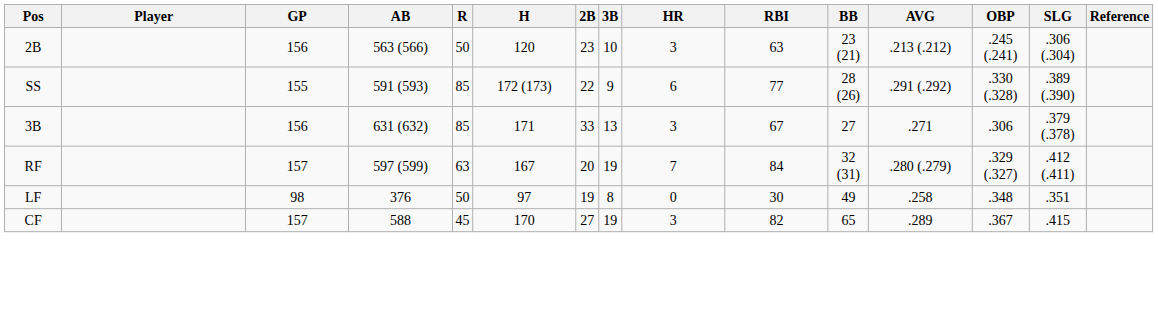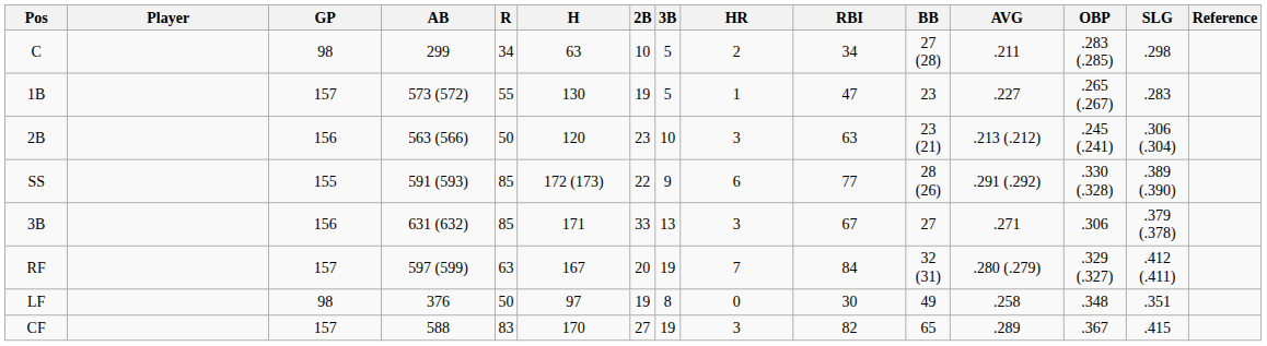+ row: C | 98 | 299 | 34 | 63 | 10 | 5 | 2 | 34 | 27 (28) | .211 | .283 (.285) | .298
+ row: 1B | 157 | 573 (572) | 55 | 130 | 19 | 5 | 1 | 47 | 23 | .227 | .265 (.267) | .283
CF | R: 45 -> 83
